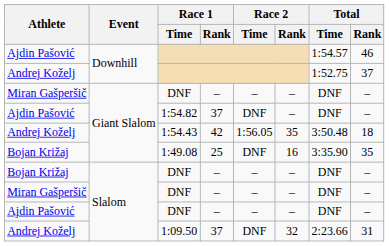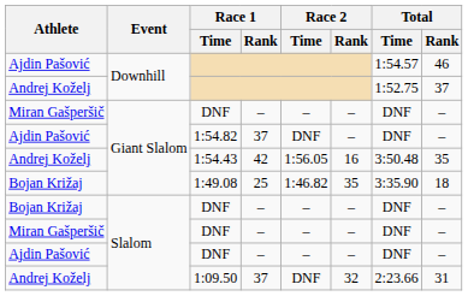1:54.43 | Race 2 / Rank: 35 -> 16
1:54.43 | Total / Rank: 18 -> 35
1:49.08 | Race 2 / Time: DNF -> 1:46.82
1:49.08 | Race 2 / Rank: 16 -> 35
1:49.08 | Total / Rank: 35 -> 18
